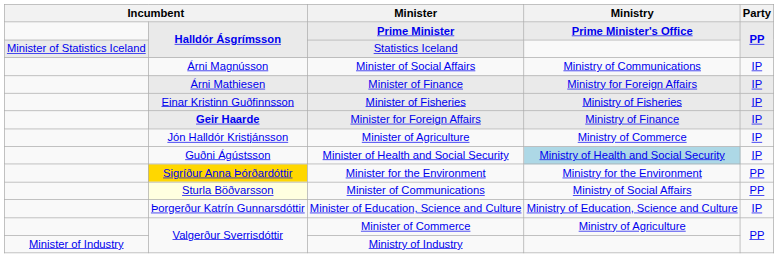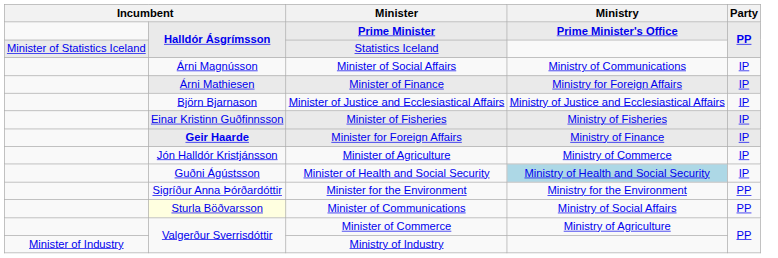+ row: Björn Bjarnason | Minister of Justice and Ecclesiastical Affairs | Ministry of Justice and Ecclesiastical Affairs | IP
Minister for the Environment | column 2: gold background -> no background
- row: Þorgerður Katrín Gunnarsdóttir | Minister of Education, Science and Culture | Ministry of Education, Science and Culture | IP
